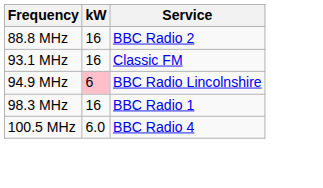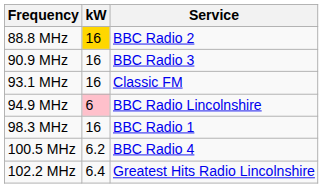88.8 MHz | kW: no background -> gold background
+ row: 90.9 MHz | 16 | BBC Radio 3
100.5 MHz | kW: 6.0 -> 6.2
+ row: 102.2 MHz | 6.4 | Greatest Hits Radio Lincolnshire
